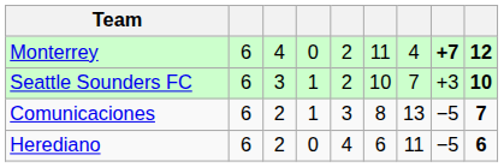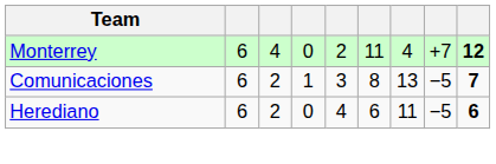Monterrey | column 8: bold -> normal
- row: Seattle Sounders FC | 6 | 3 | 1 | 2 | 10 | 7 | +3 | 10
